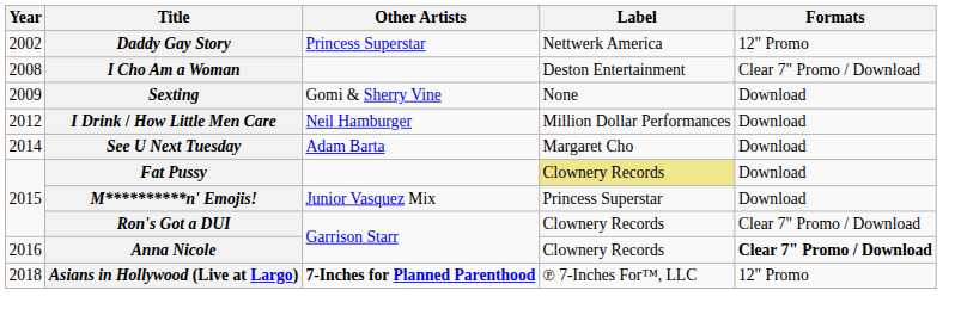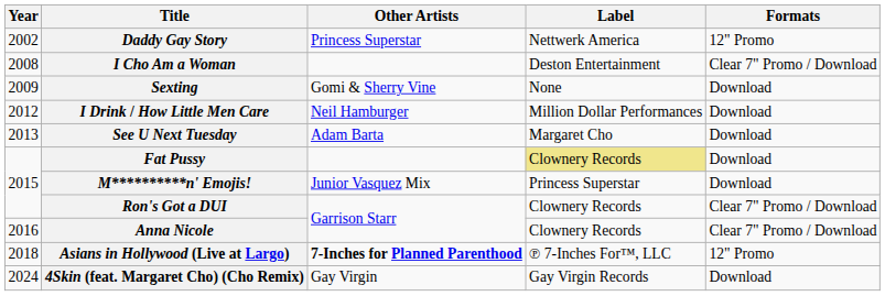See U Next Tuesday | Year: 2014 -> 2013
Anna Nicole | Formats: bold -> normal
+ row: 2024 | 4Skin (feat. Margaret Cho) (Cho Remix) | Gay Virgin | Gay Virgin Records | Download
